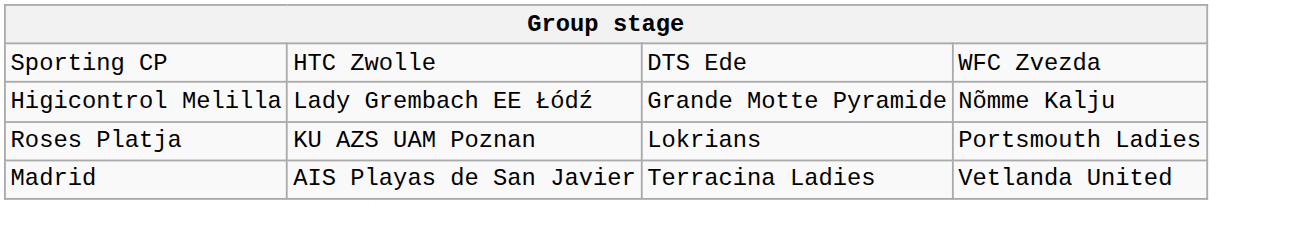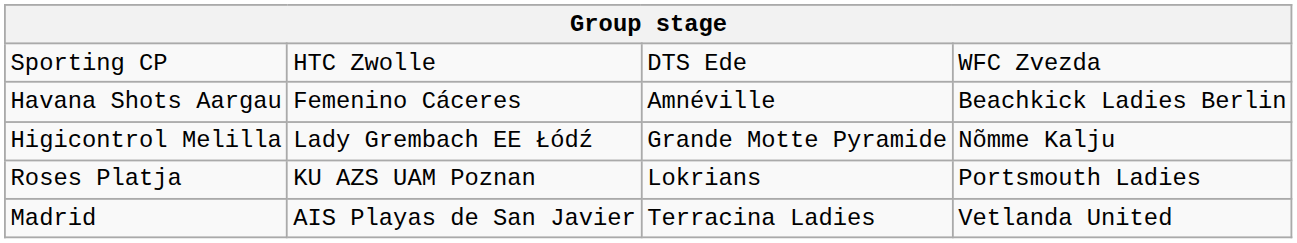+ row: Havana Shots Aargau | Femenino Cáceres | Amnéville | Beachkick Ladies Berlin
